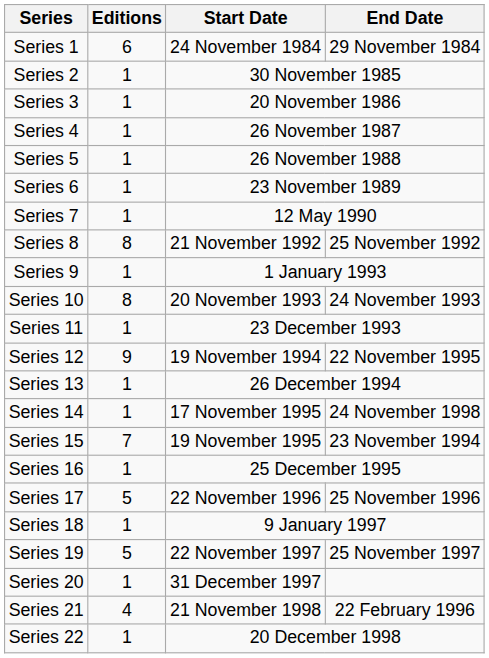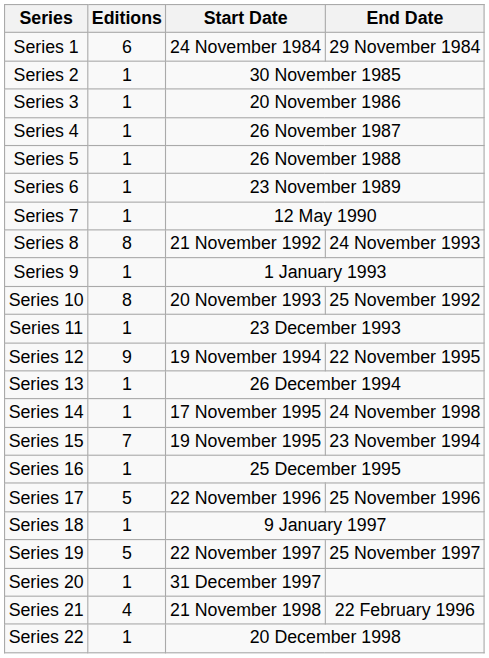Series 8 | End Date: 25 November 1992 -> 24 November 1993
Series 10 | End Date: 24 November 1993 -> 25 November 1992
